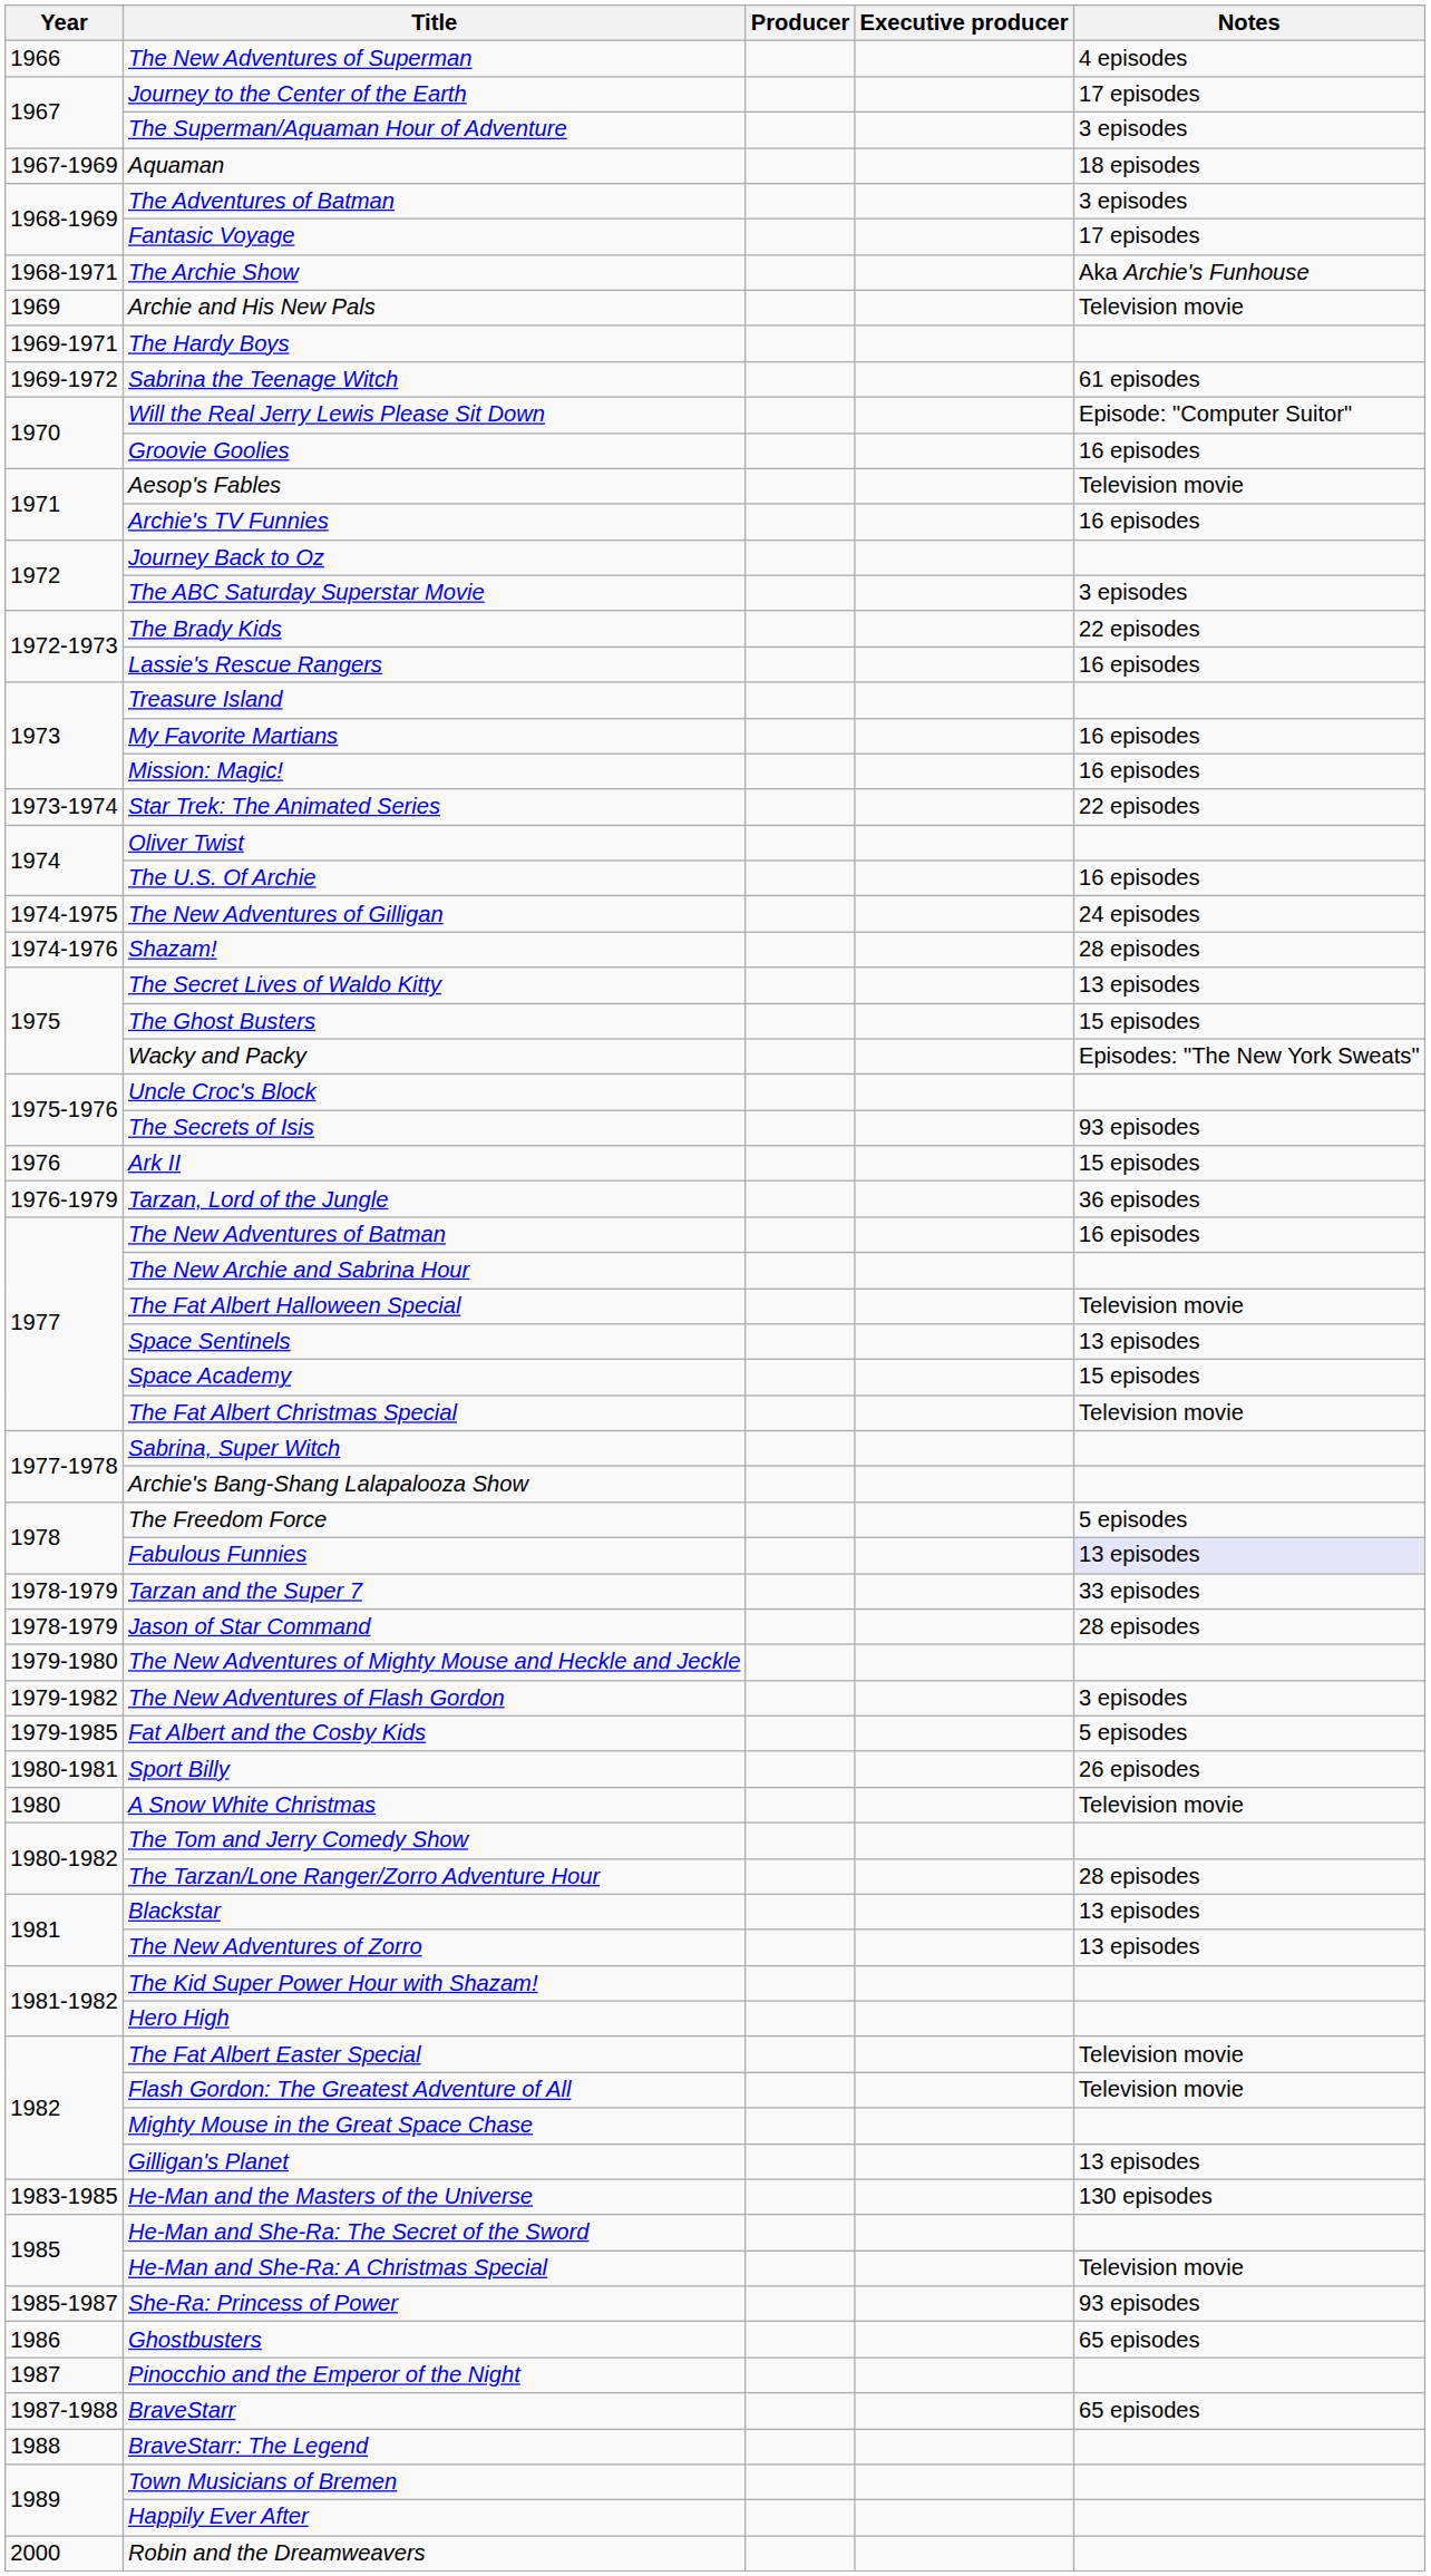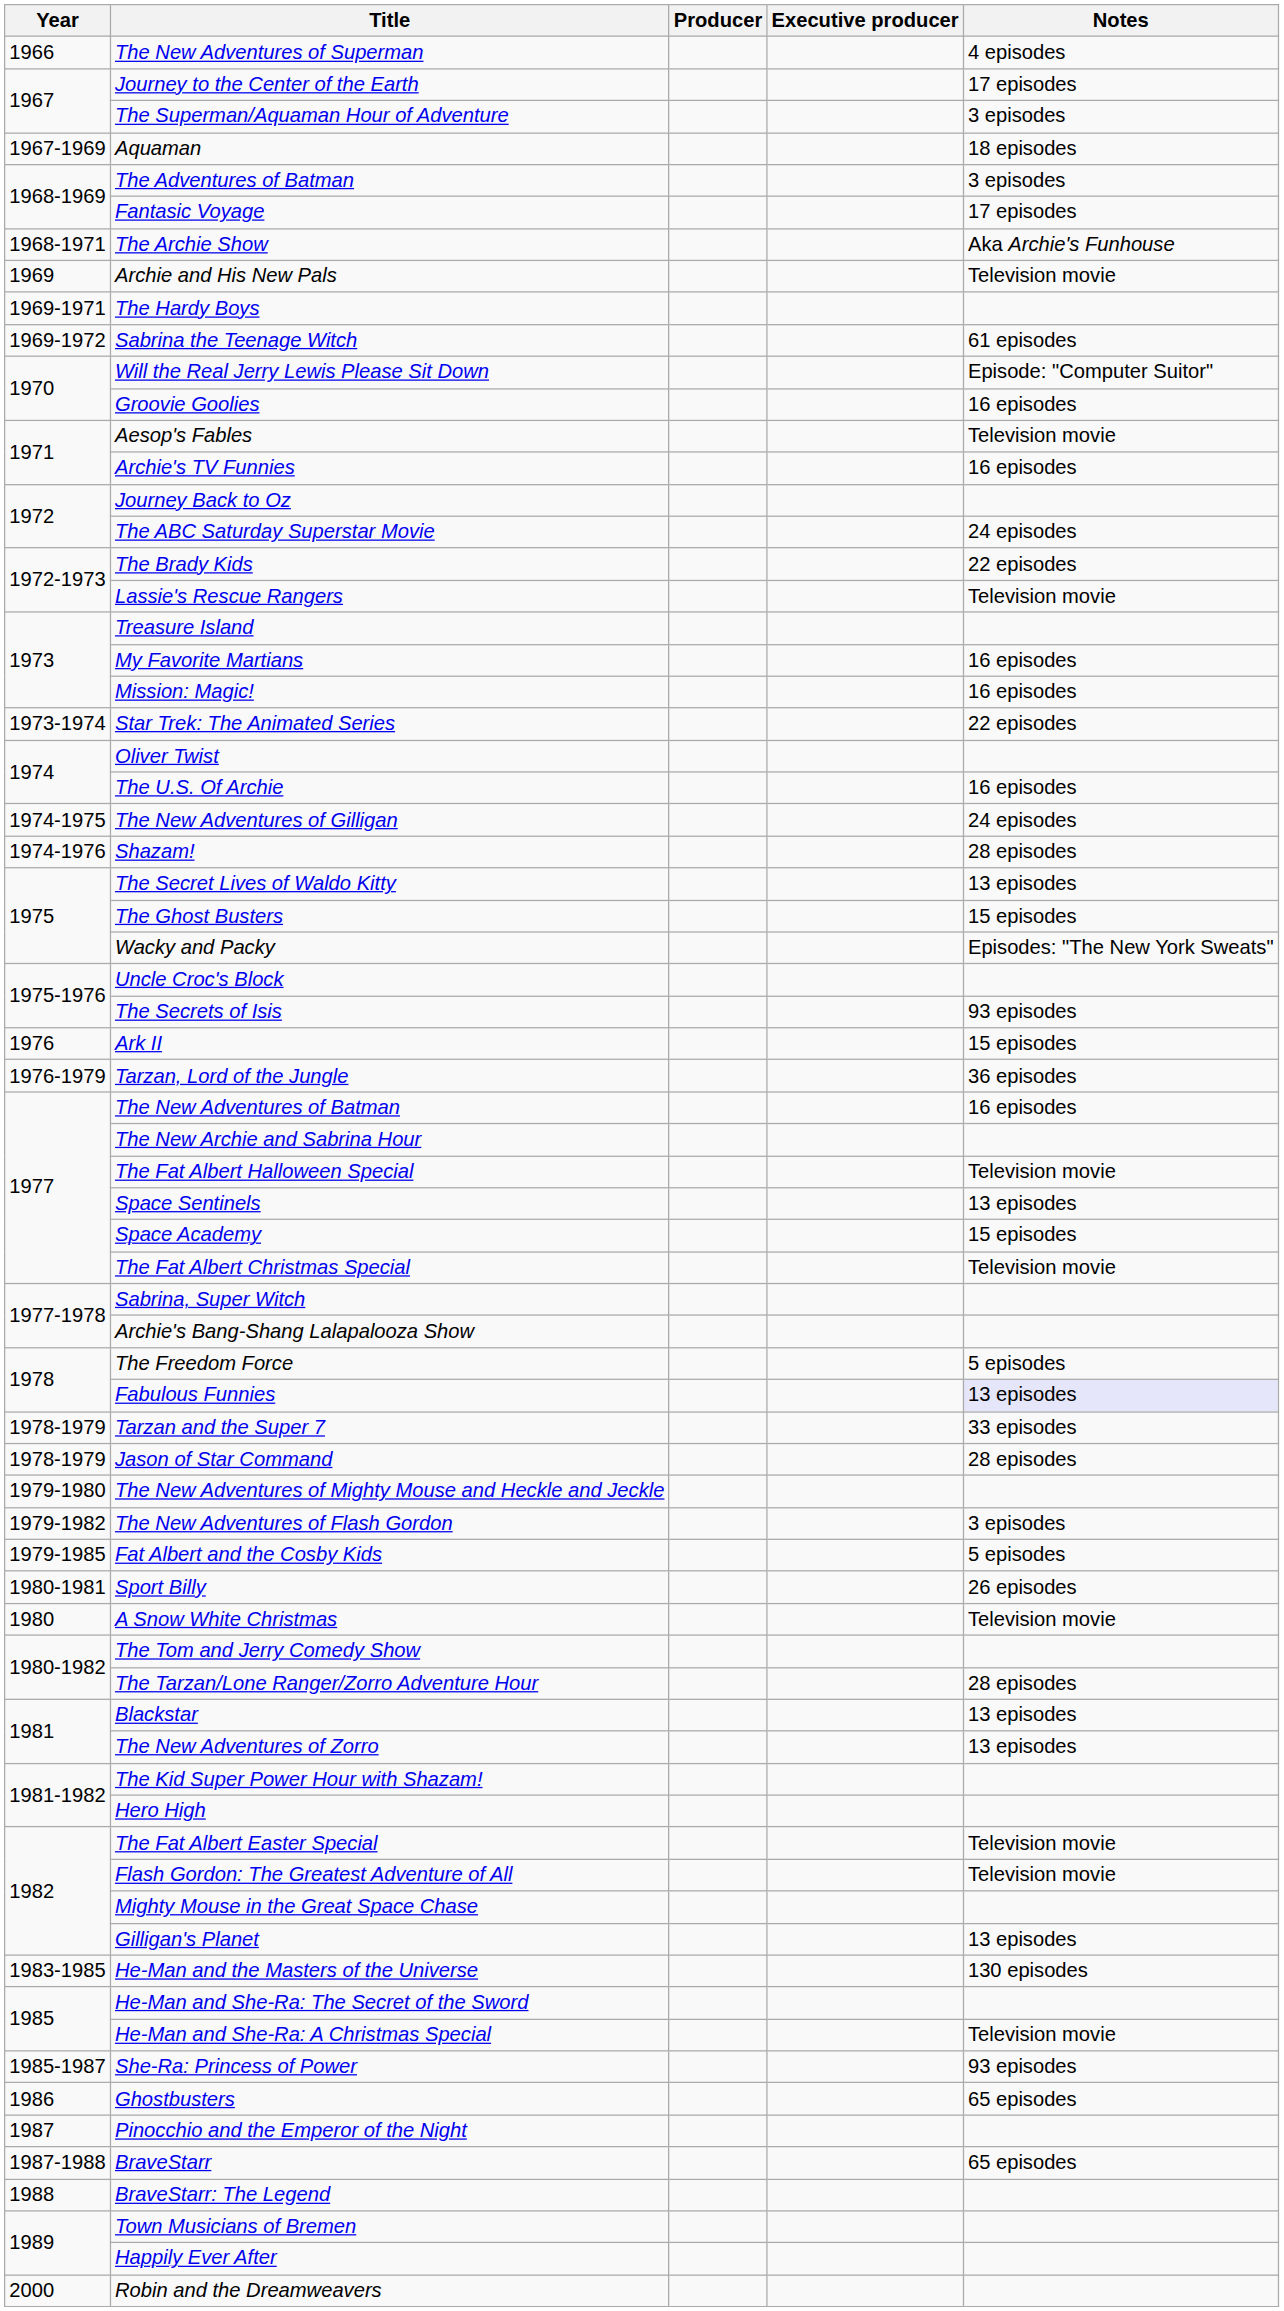The ABC Saturday Superstar Movie | Notes: 3 episodes -> 24 episodes
Lassie's Rescue Rangers | Notes: 16 episodes -> Television movie
